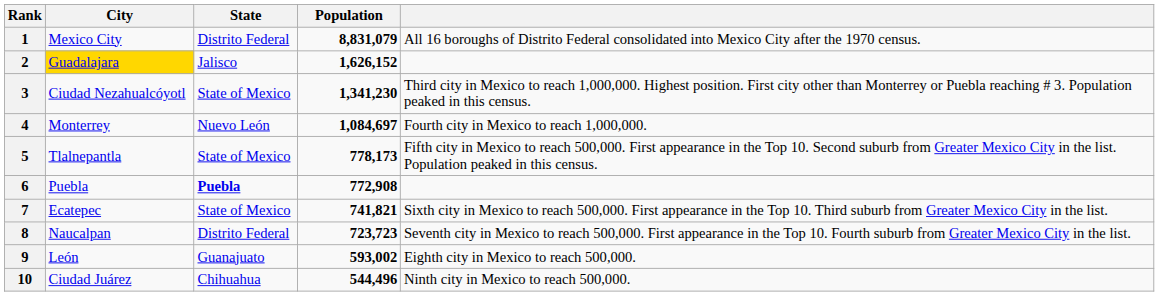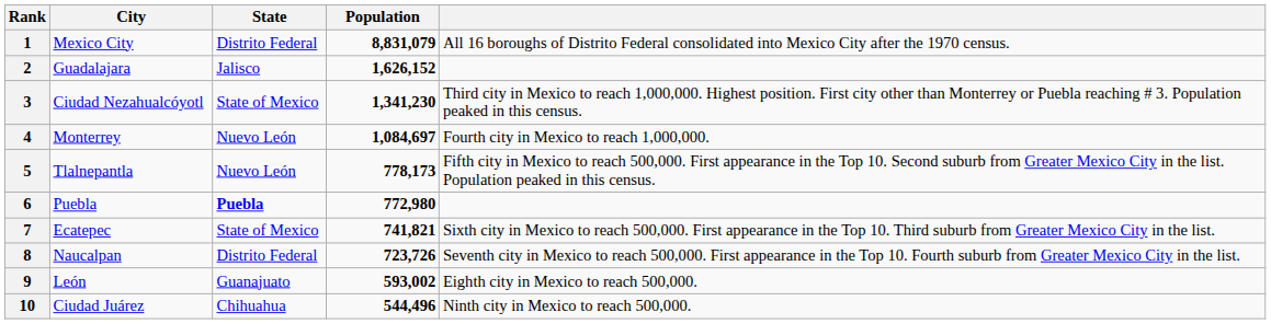2 | City: gold background -> no background
5 | State: State of Mexico -> Nuevo León
6 | Population: 772,908 -> 772,980
8 | Population: 723,723 -> 723,726
